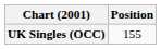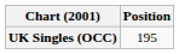UK Singles (OCC) | Position: 155 -> 195
